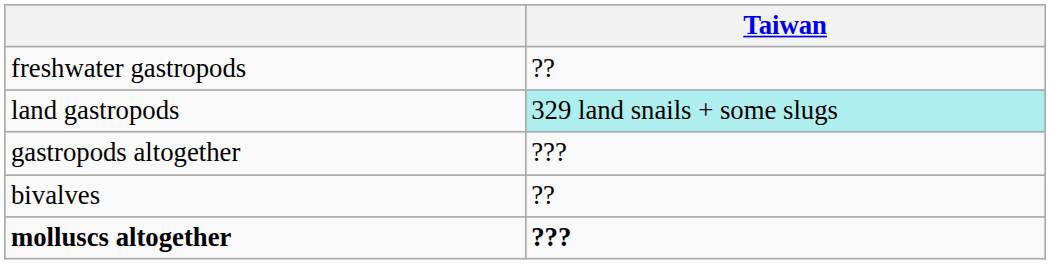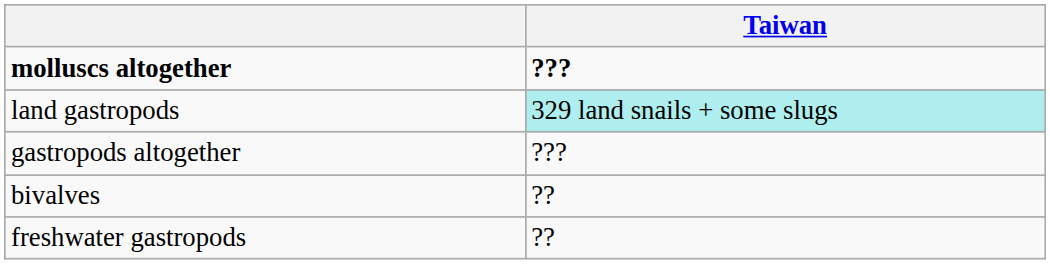rows swapped: freshwater gastropods <-> molluscs altogether
